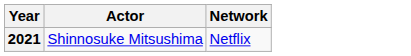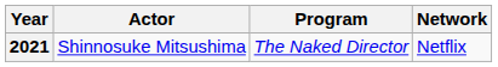+ column: Program | The Naked Director
